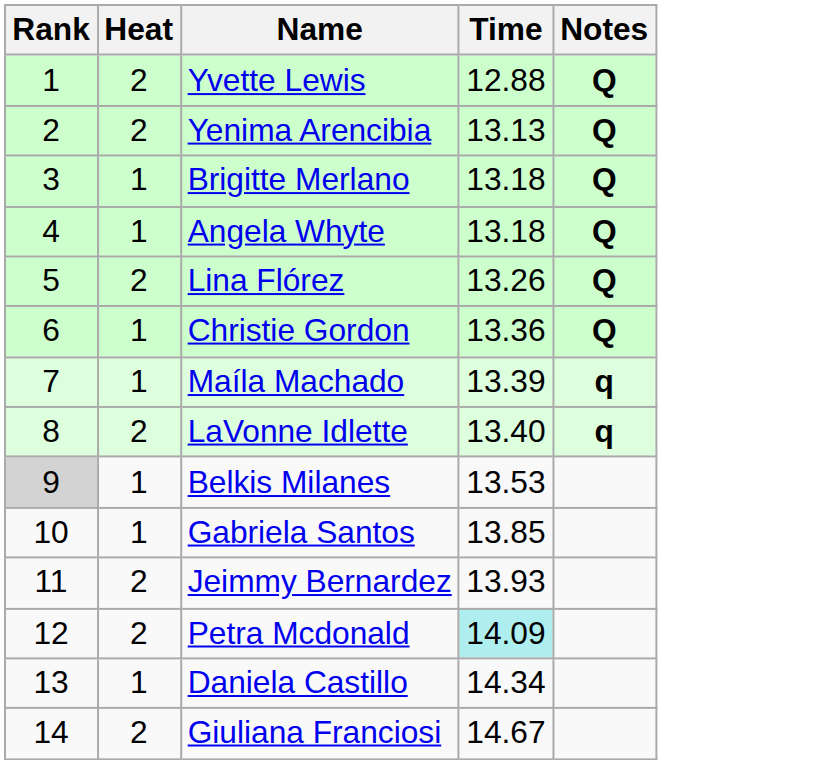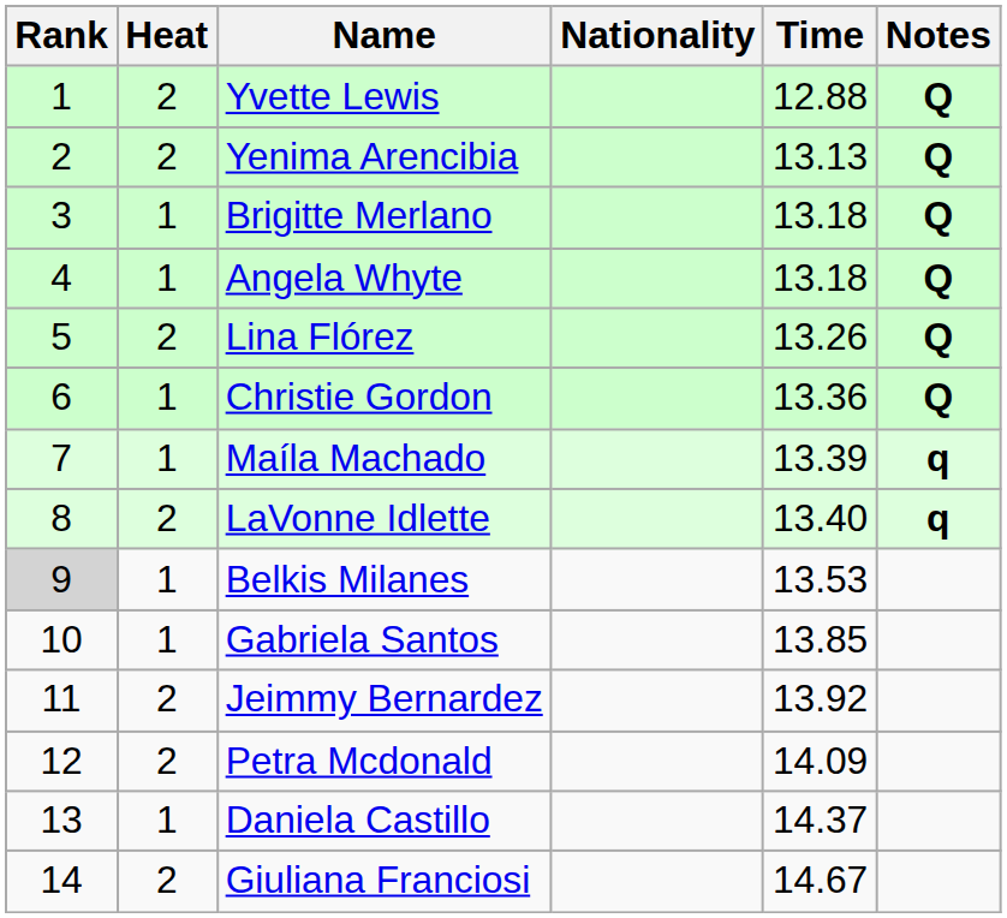+ column: Nationality
Jeimmy Bernardez | Time: 13.93 -> 13.92
Petra Mcdonald | Time: paleturquoise background -> no background
Daniela Castillo | Time: 14.34 -> 14.37
